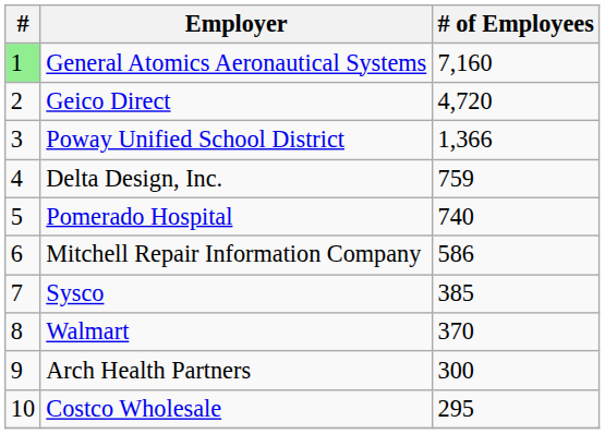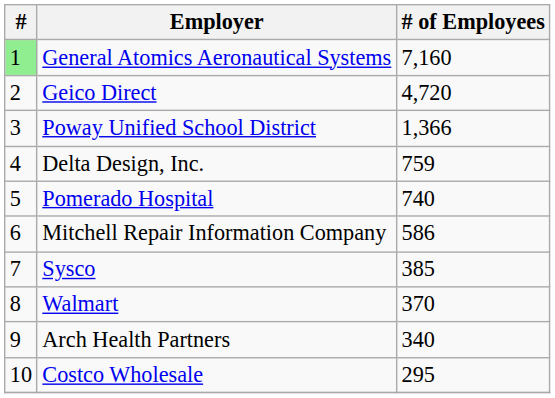Arch Health Partners | # of Employees: 300 -> 340
